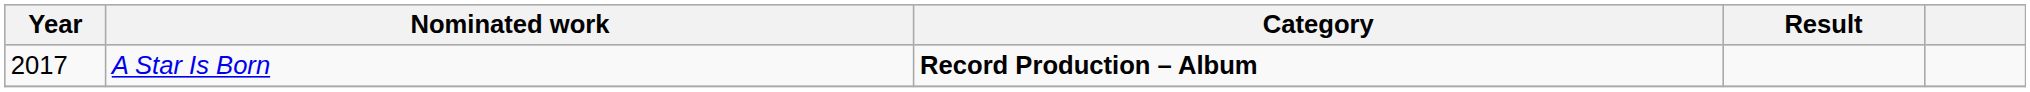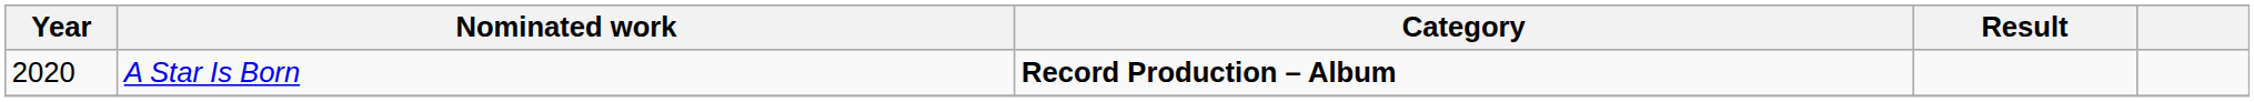A Star Is Born | Year: 2017 -> 2020
